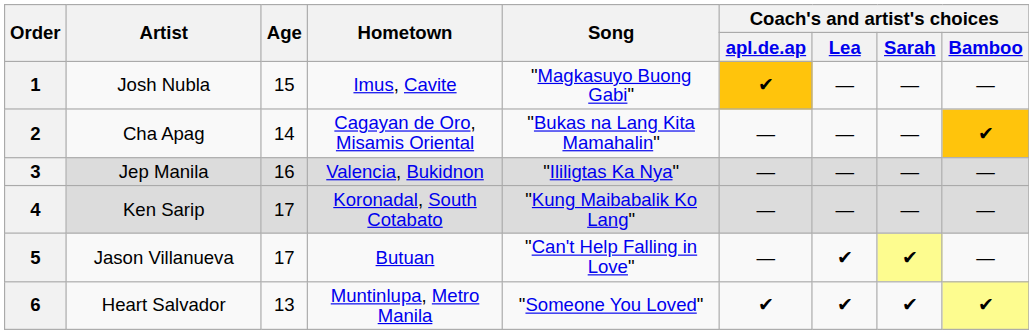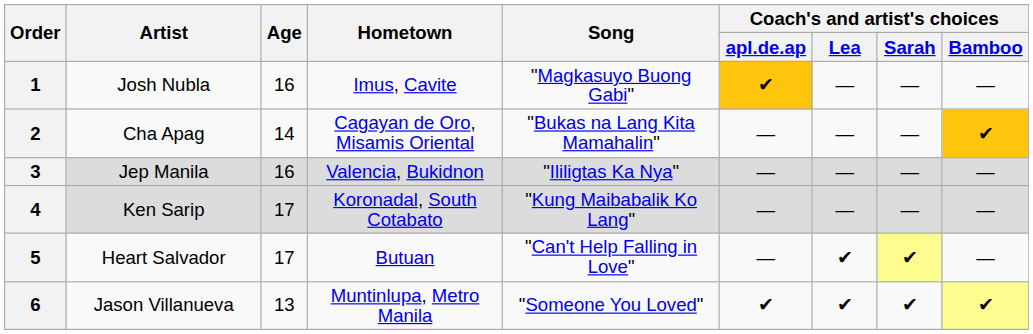1 | Age: 15 -> 16
5 | Artist: Jason Villanueva -> Heart Salvador
6 | Artist: Heart Salvador -> Jason Villanueva
